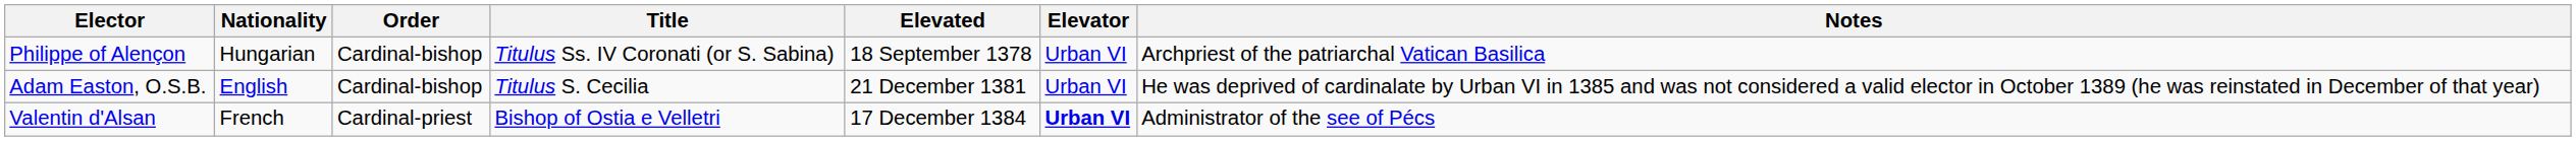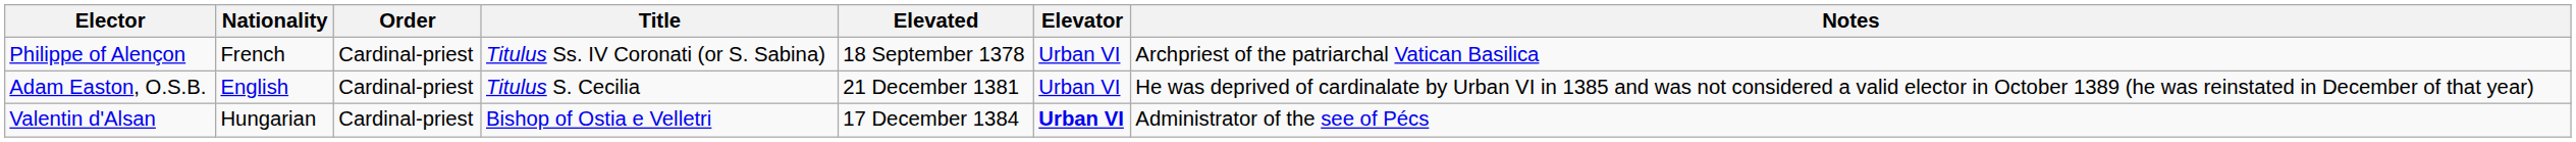Philippe of Alençon | Nationality: Hungarian -> French
Philippe of Alençon | Order: Cardinal-bishop -> Cardinal-priest
Adam Easton, O.S.B. | Order: Cardinal-bishop -> Cardinal-priest
Valentin d'Alsan | Nationality: French -> Hungarian
